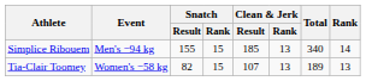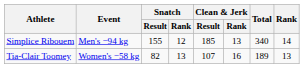Simplice Ribouem | Snatch / Rank: 15 -> 12
Tia-Clair Toomey | Snatch / Rank: 15 -> 13
Tia-Clair Toomey | Clean & Jerk / Rank: 13 -> 16
